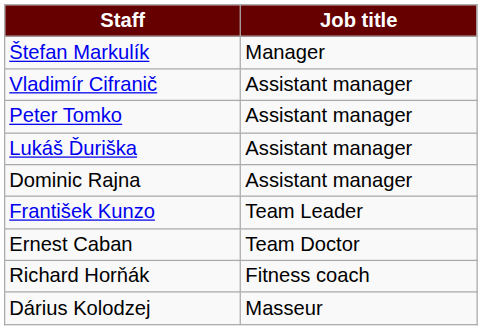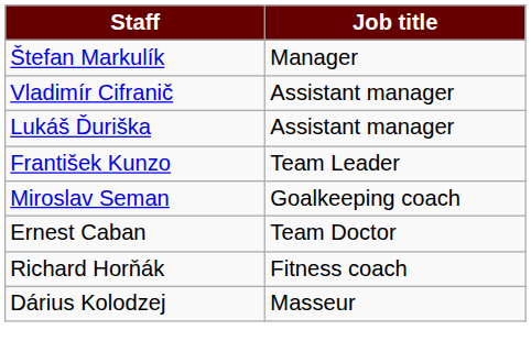- row: Peter Tomko | Assistant manager
- row: Dominic Rajna | Assistant manager
+ row: Miroslav Seman | Goalkeeping coach
